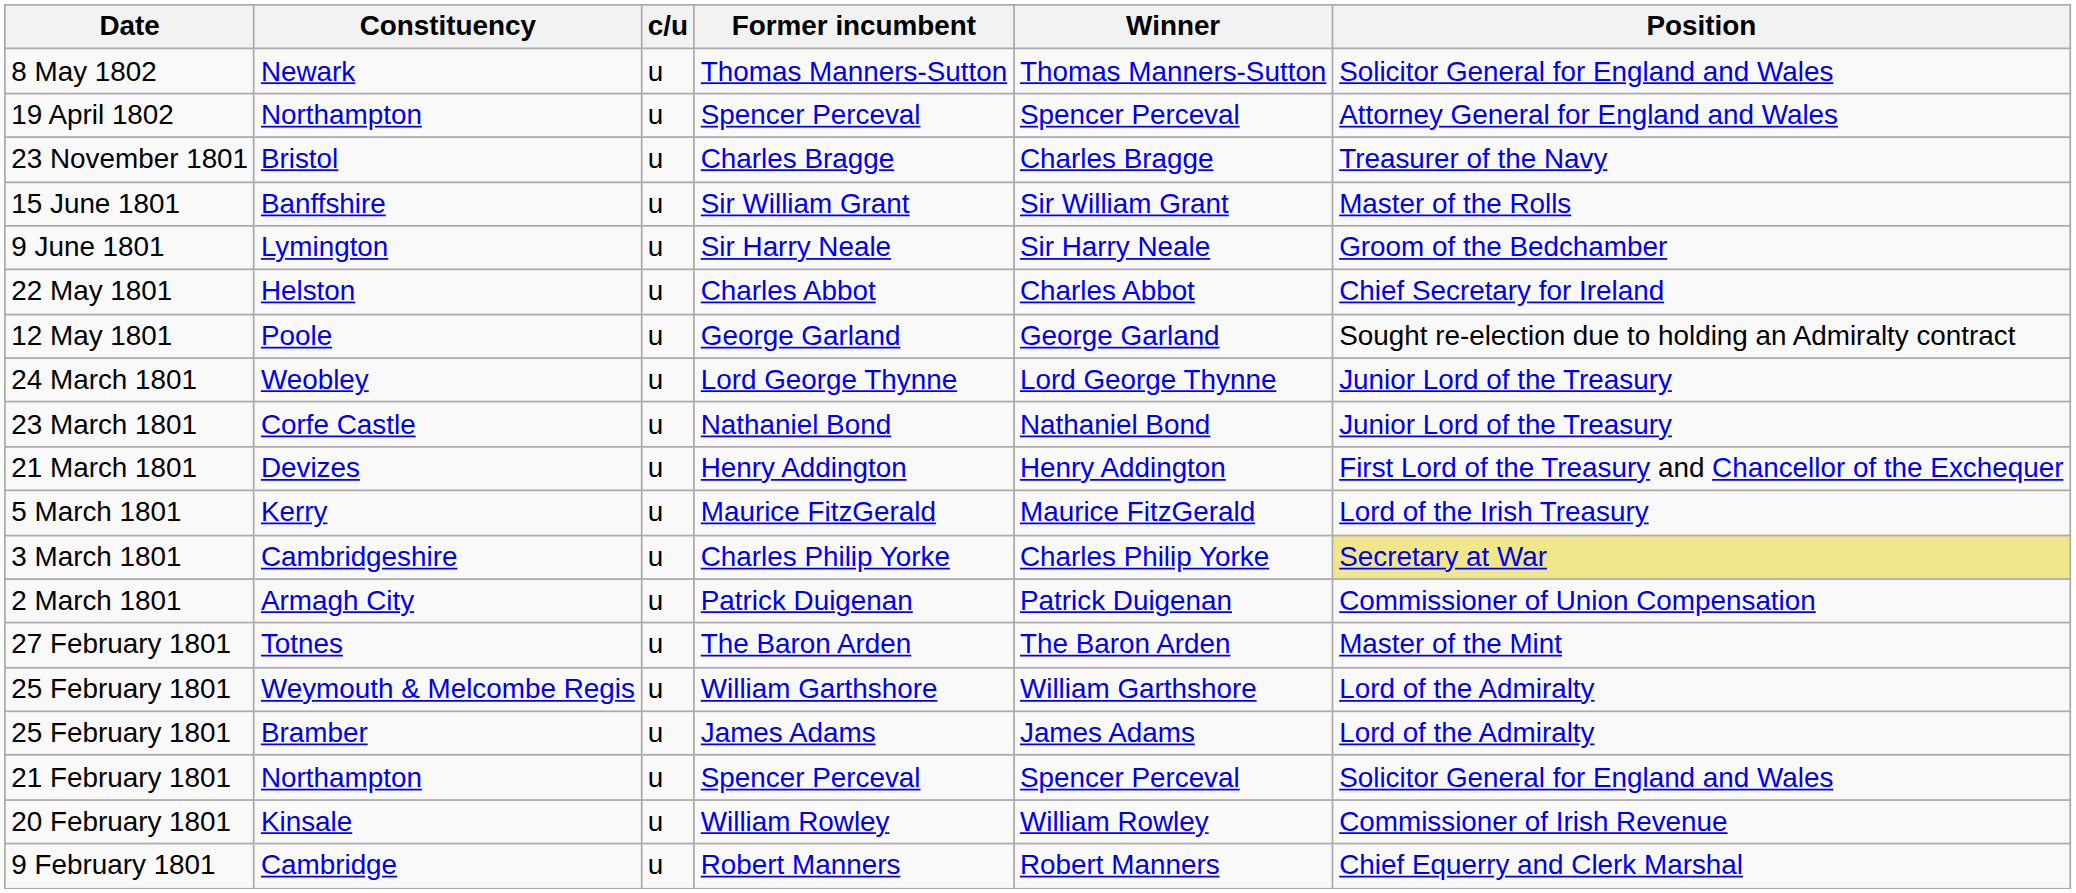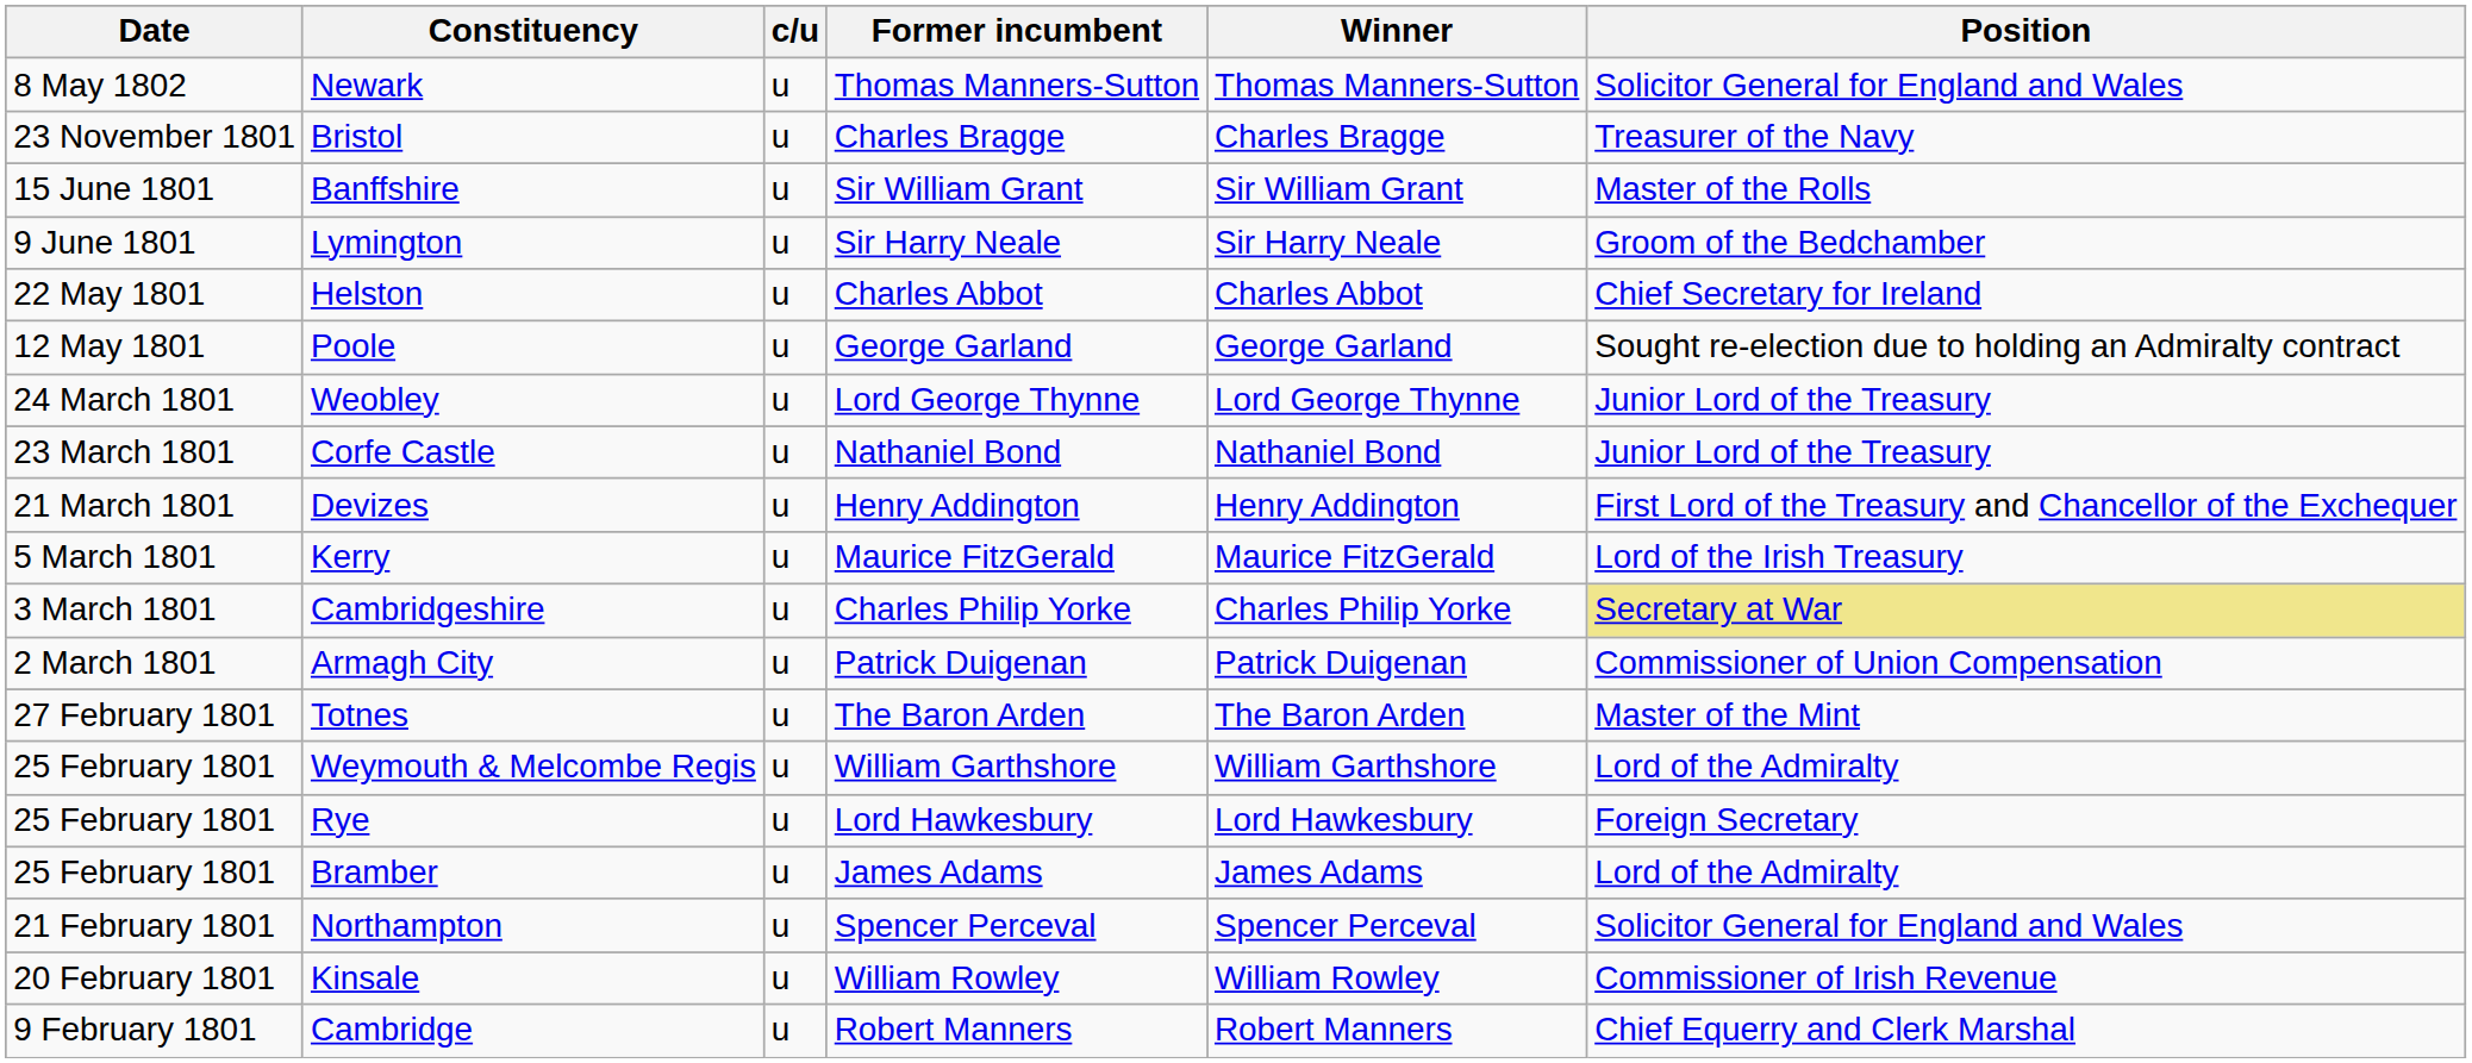- row: 19 April 1802 | Northampton | u | Spencer Perceval | Spencer Perceval | Attorney General for England and Wales
+ row: 25 February 1801 | Rye | u | Lord Hawkesbury | Lord Hawkesbury | Foreign Secretary
